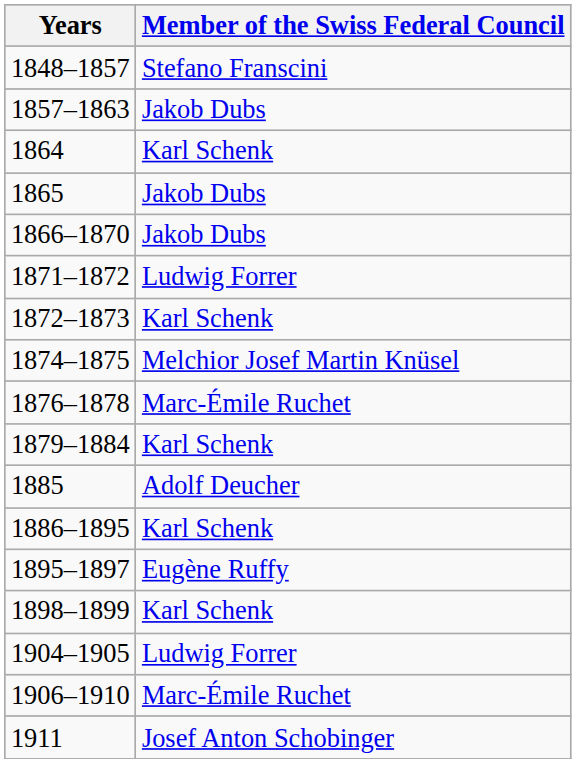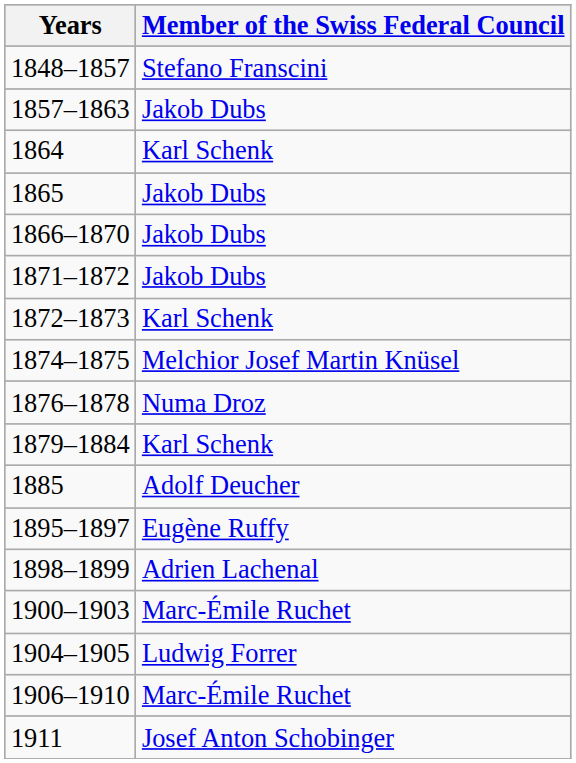1871–1872 | Member of the Swiss Federal Council: Ludwig Forrer -> Jakob Dubs
1876–1878 | Member of the Swiss Federal Council: Marc-Émile Ruchet -> Numa Droz
- row: 1886–1895 | Karl Schenk
1898–1899 | Member of the Swiss Federal Council: Karl Schenk -> Adrien Lachenal
+ row: 1900–1903 | Marc-Émile Ruchet
